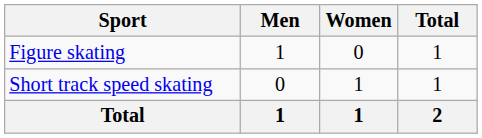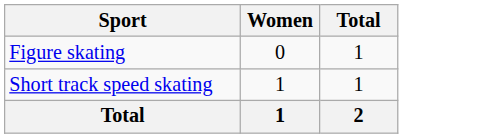- column: Men | 1 | 0 | 1
